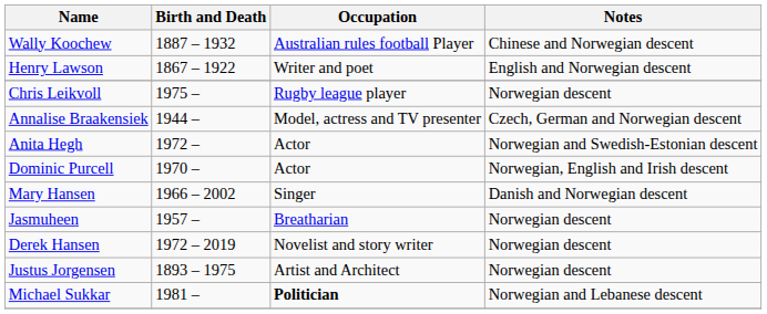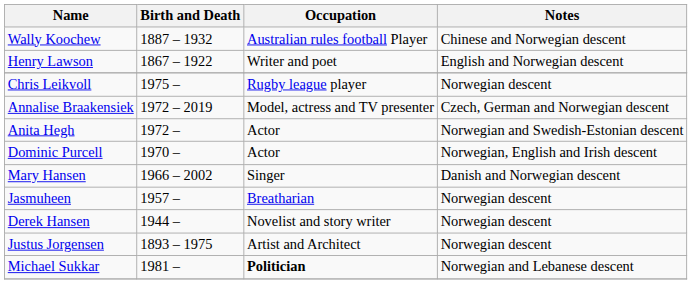Annalise Braakensiek | Birth and Death: 1944 – -> 1972 – 2019
Derek Hansen | Birth and Death: 1972 – 2019 -> 1944 –
